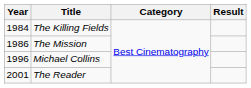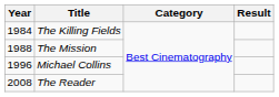The Mission | Year: 1986 -> 1988
The Reader | Year: 2001 -> 2008
